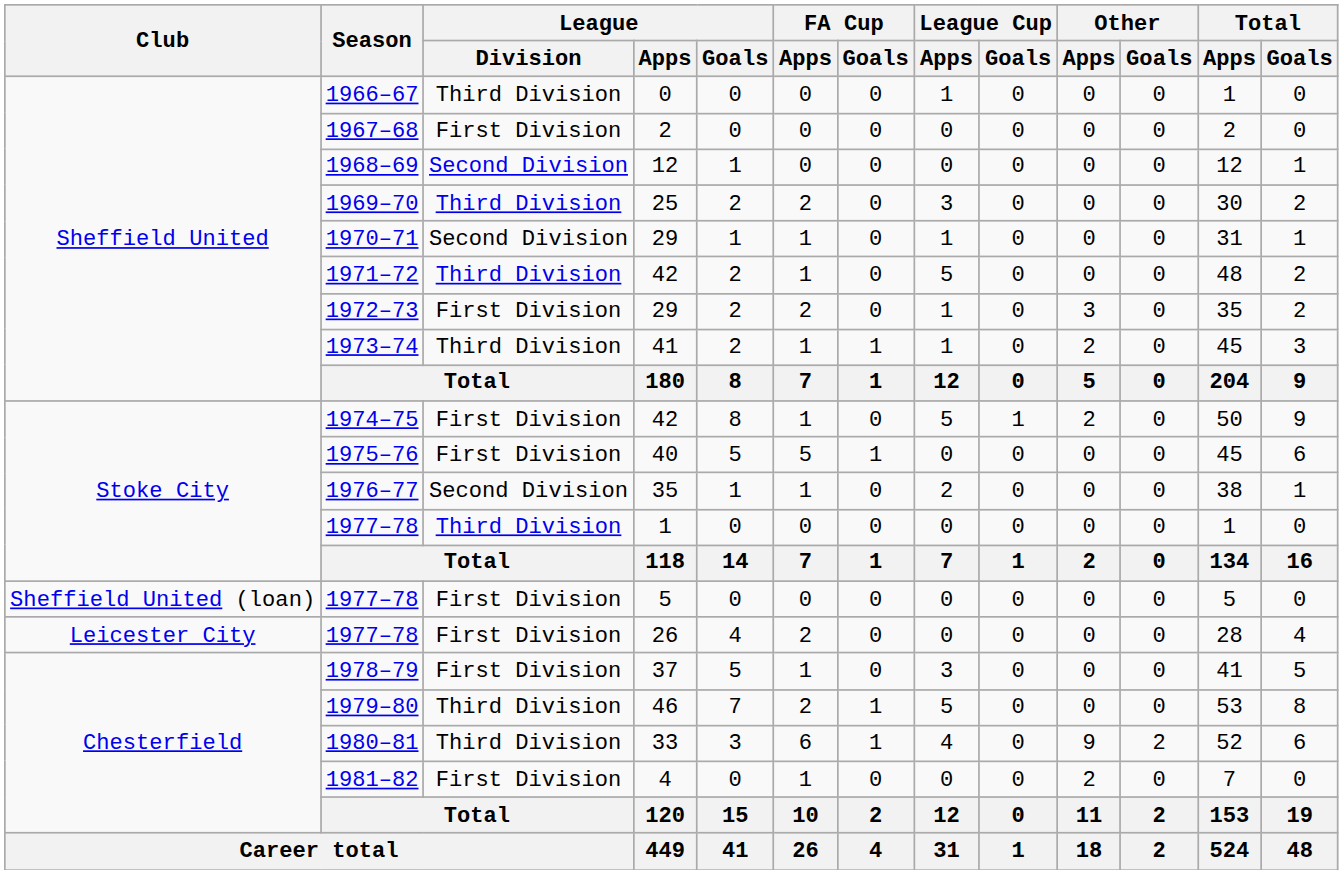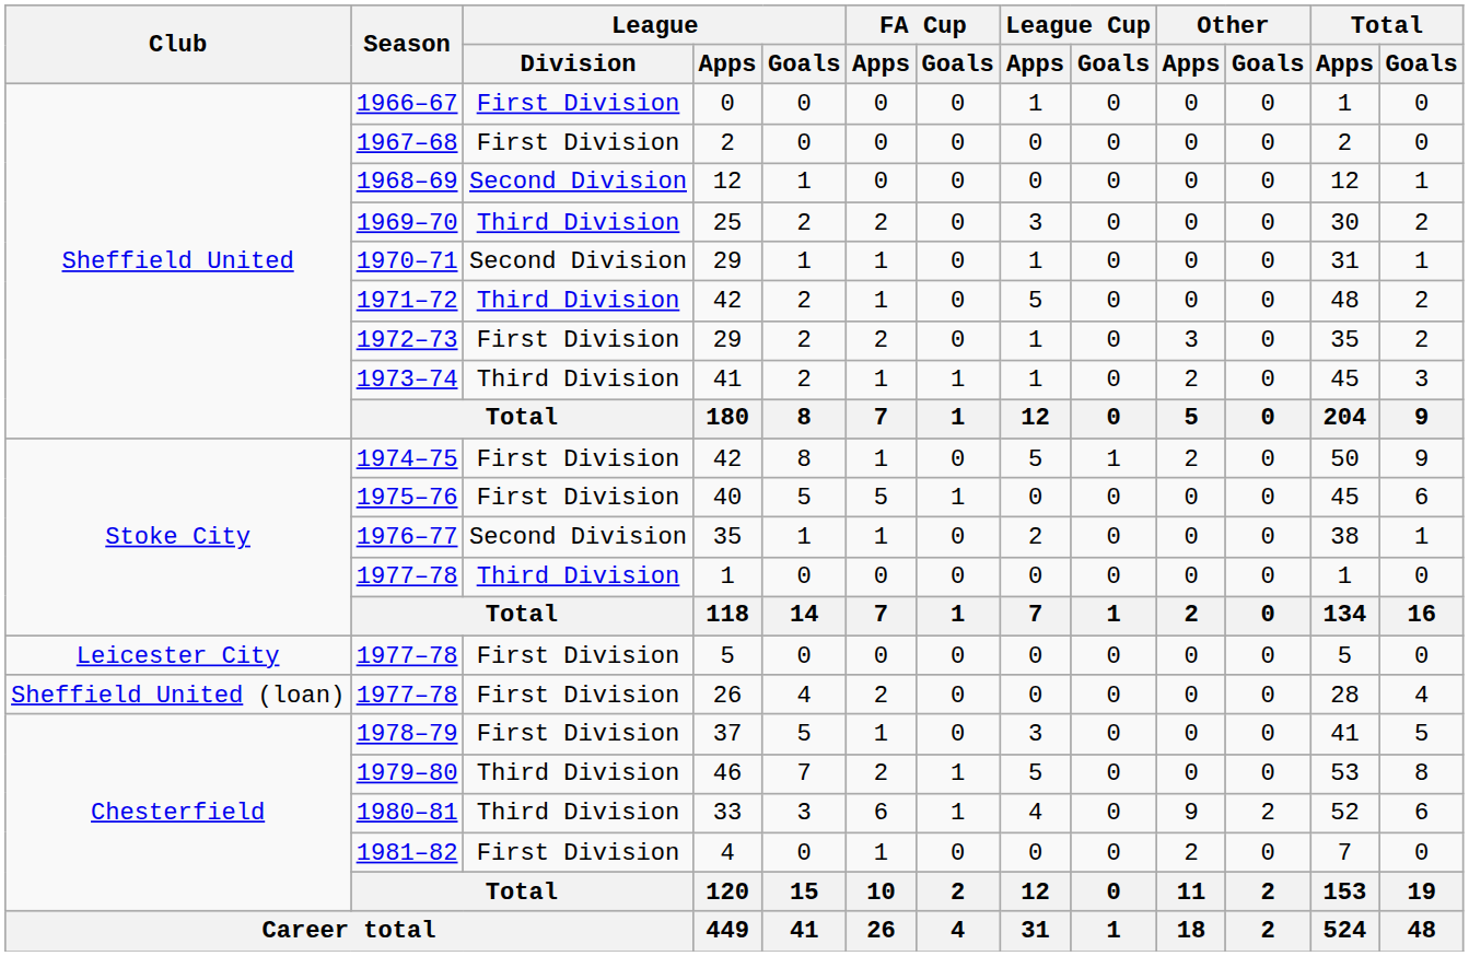1966–67 | League / Division: Third Division -> First Division
1977–78 / 5 | Club: Sheffield United (loan) -> Leicester City
1977–78 / 26 | Club: Leicester City -> Sheffield United (loan)
